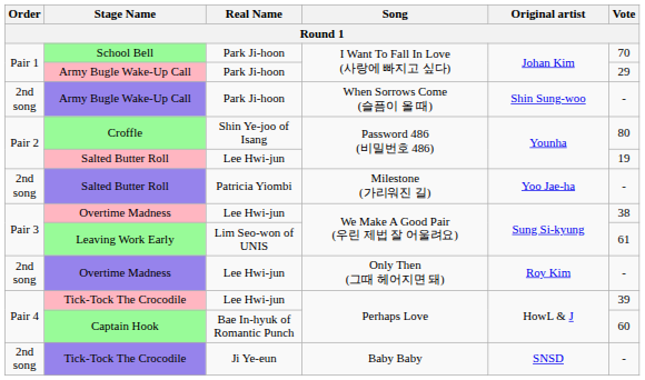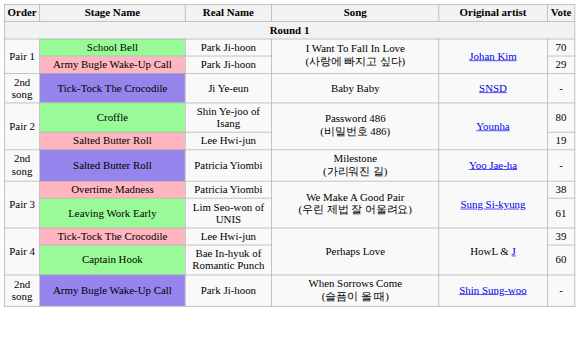rows swapped: Army Bugle Wake-Up Call / When Sorrows Come (슬픔이 올 때) <-> Tick-Tock The Crocodile / Baby Baby
Overtime Madness / We Make A Good Pair (우린 제법 잘 어울려요) | Real Name: Lee Hwi-jun -> Patricia Yiombi
- row: 2nd song | Overtime Madness | Lee Hwi-jun | Only Then (그때 헤어지면 돼) | Roy Kim | -
